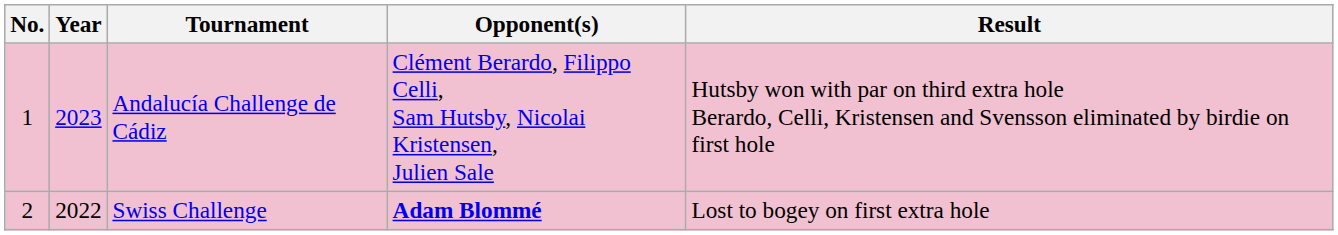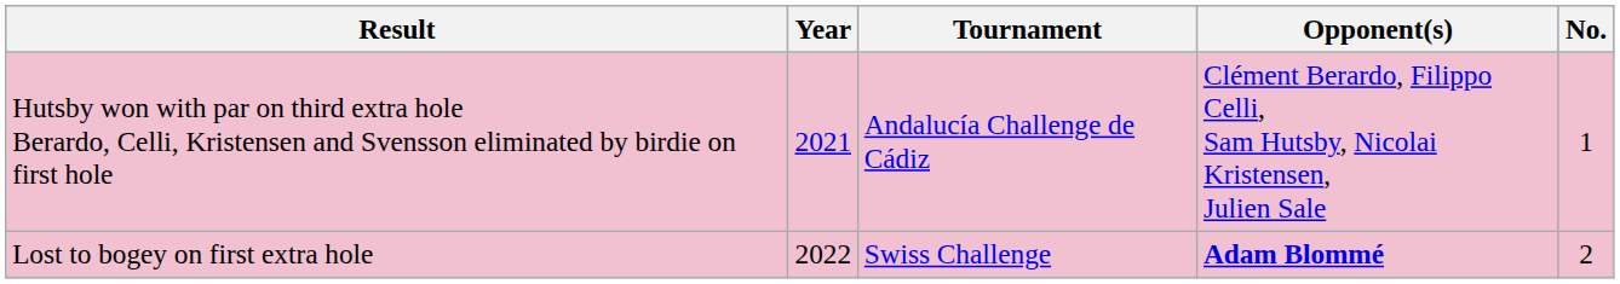columns swapped: No. <-> Result
Andalucía Challenge de Cádiz | Year: 2023 -> 2021
